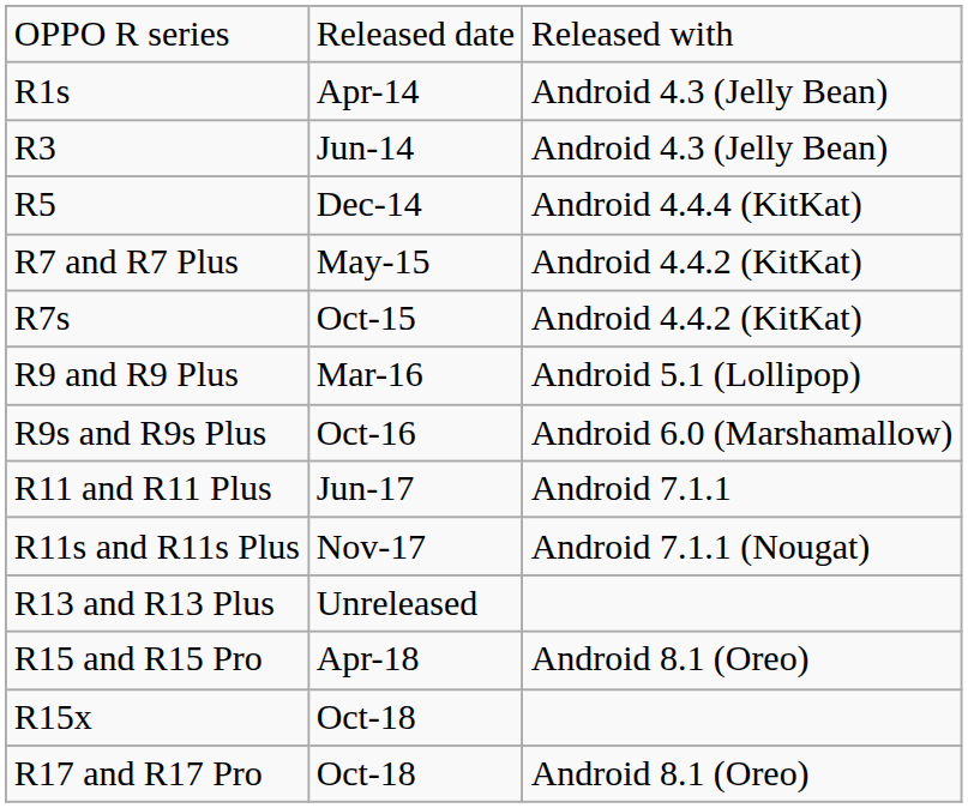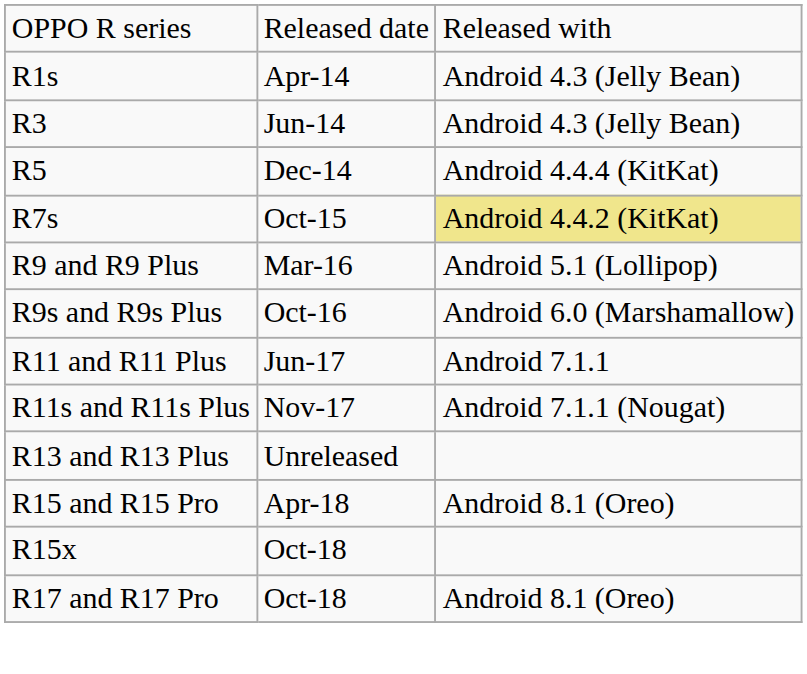- row: R7 and R7 Plus | May-15 | Android 4.4.2 (KitKat)
R7s | column 3: no background -> khaki background
